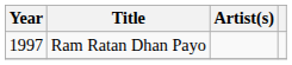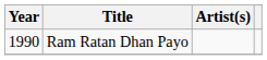Ram Ratan Dhan Payo | Year: 1997 -> 1990
